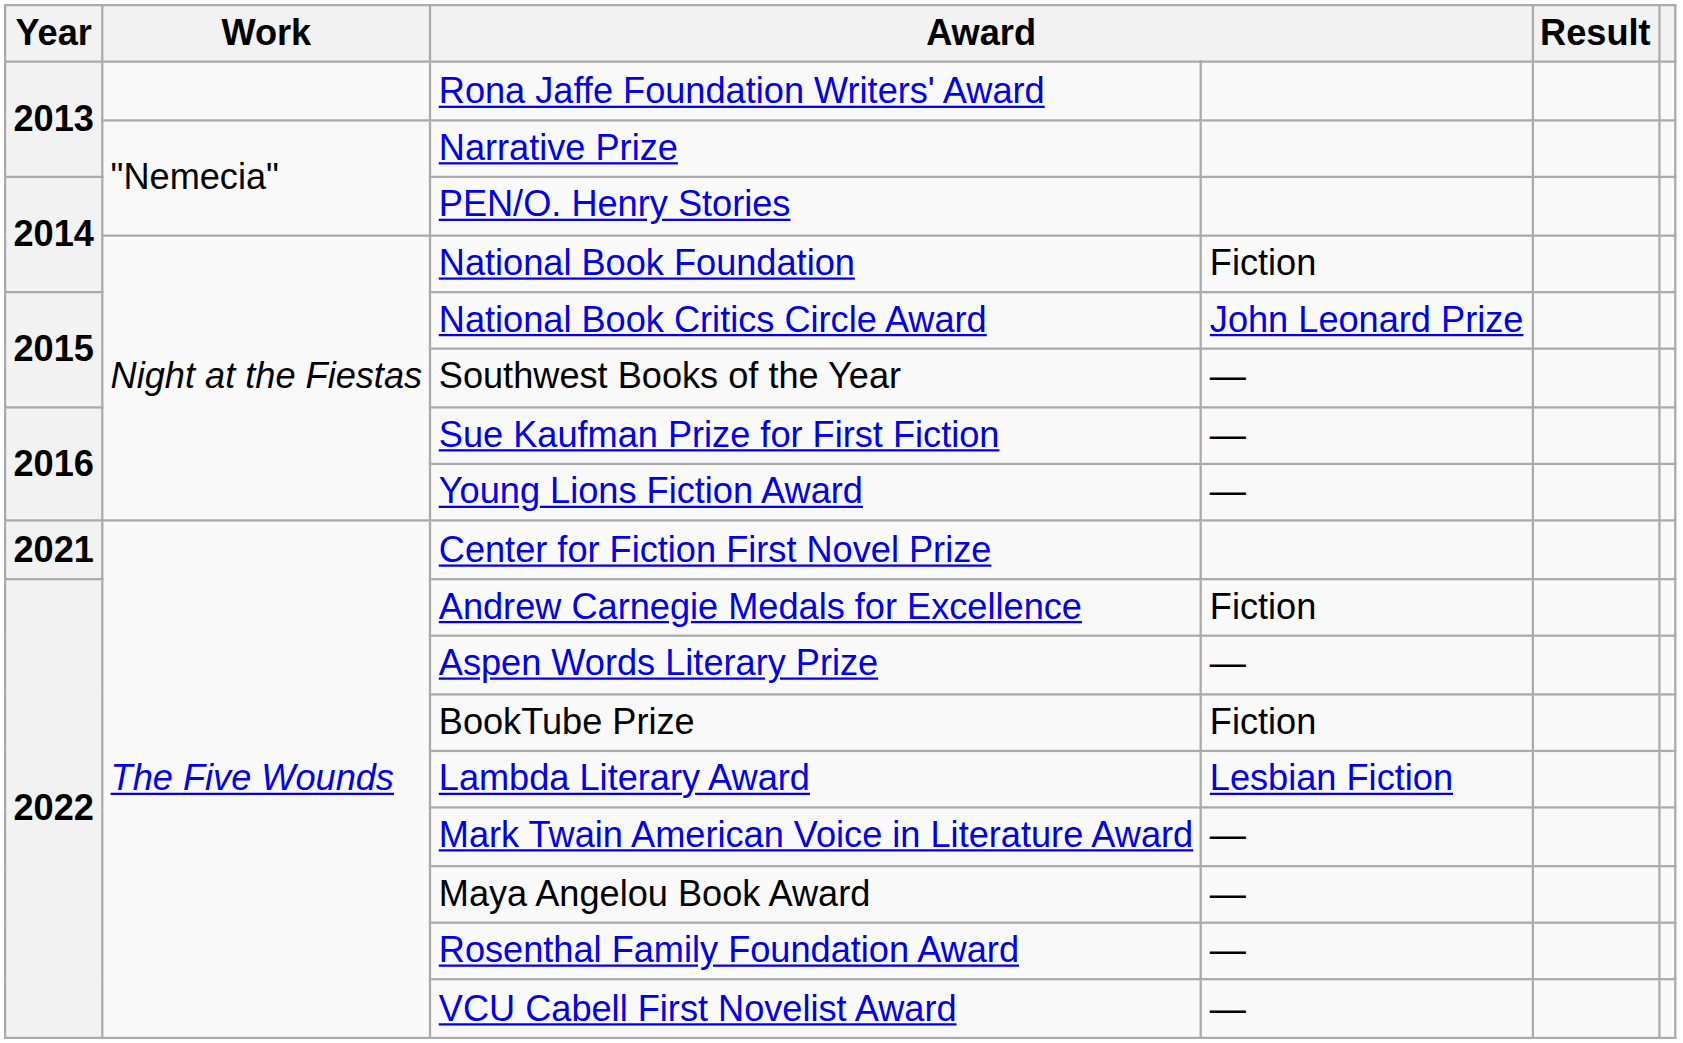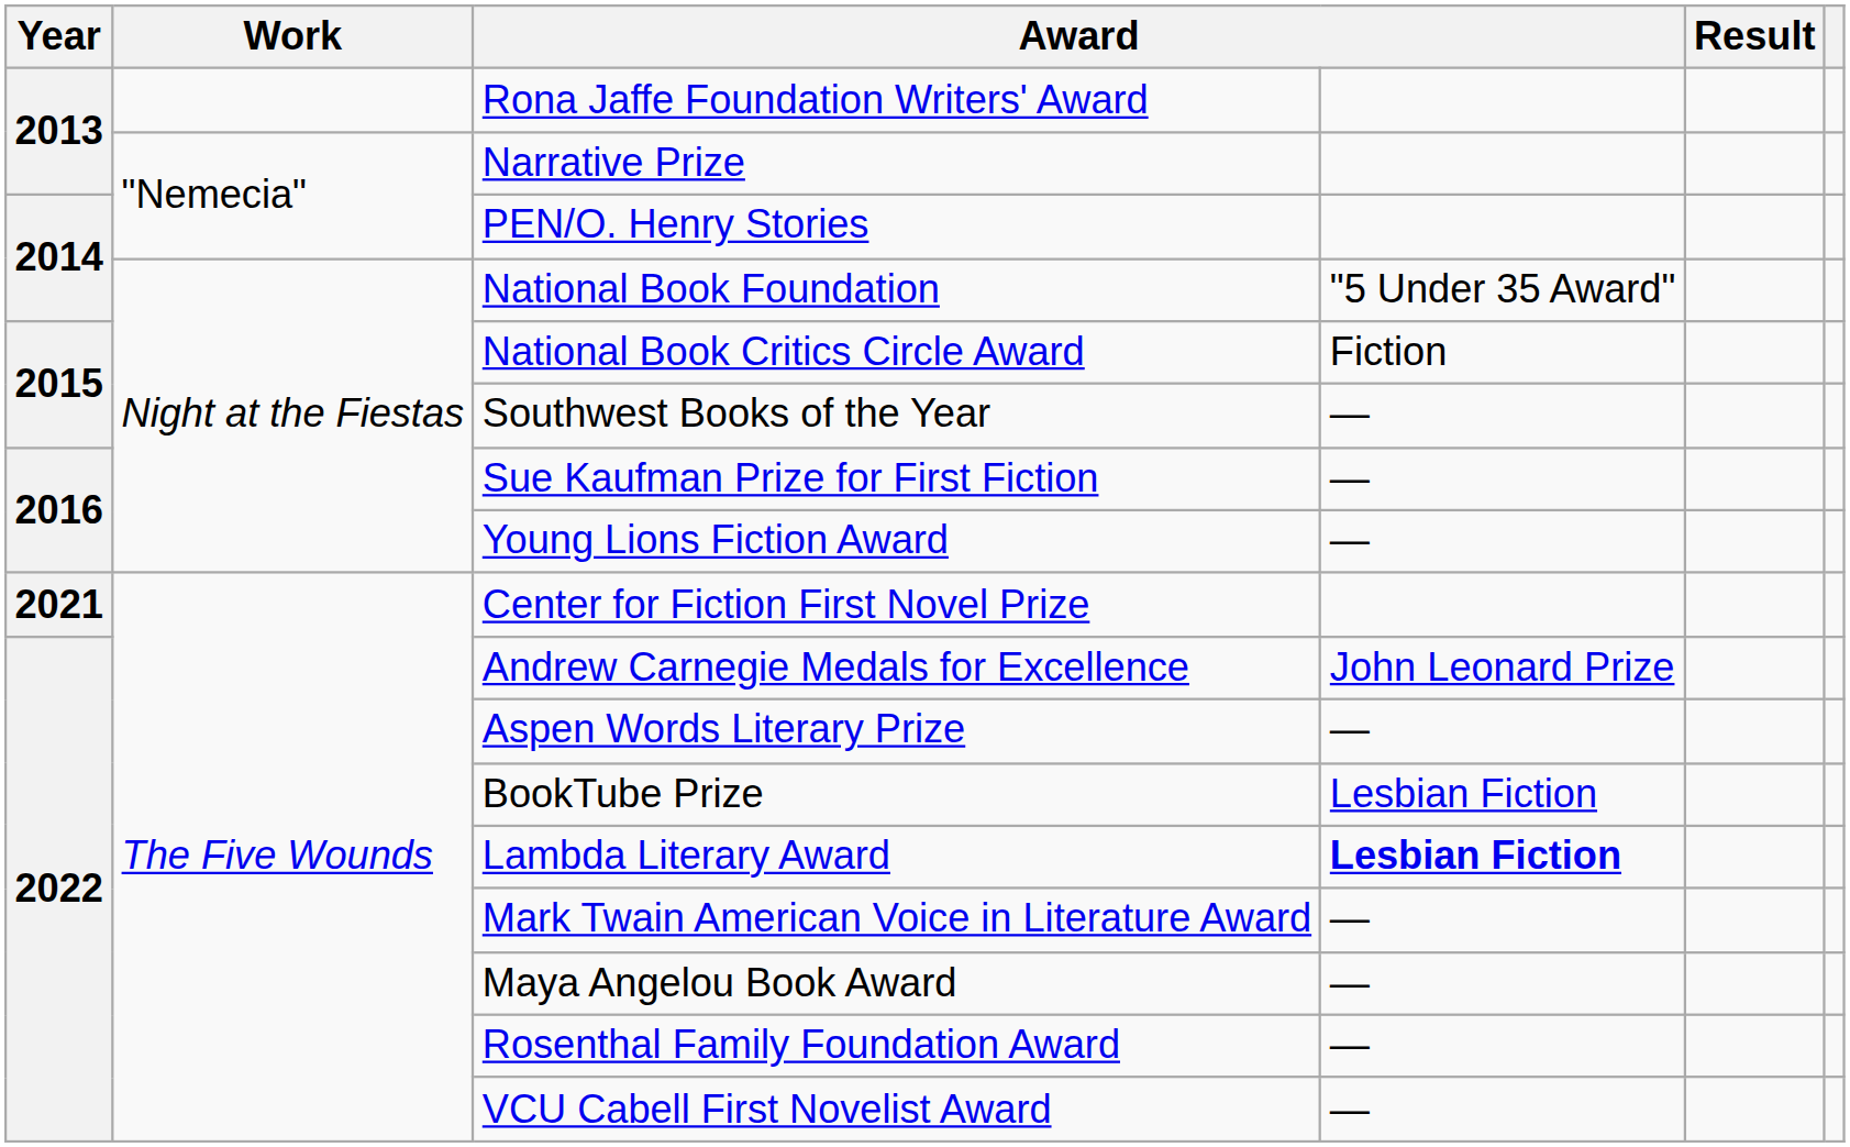National Book Foundation | column 4: Fiction -> "5 Under 35 Award"
National Book Critics Circle Award | column 4: John Leonard Prize -> Fiction
Andrew Carnegie Medals for Excellence | column 4: Fiction -> John Leonard Prize
BookTube Prize | column 4: Fiction -> Lesbian Fiction
Lambda Literary Award | column 4: normal -> bold
